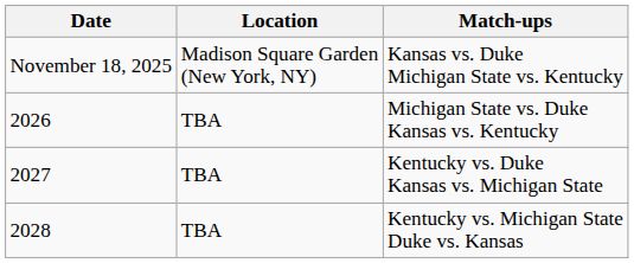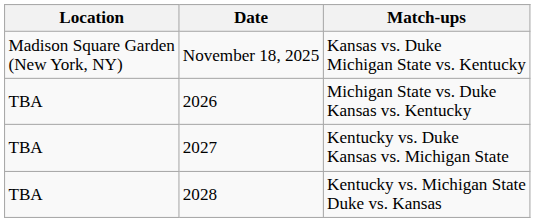columns swapped: Date <-> Location
